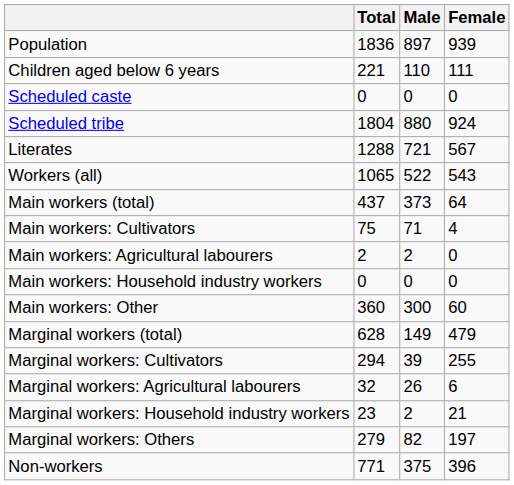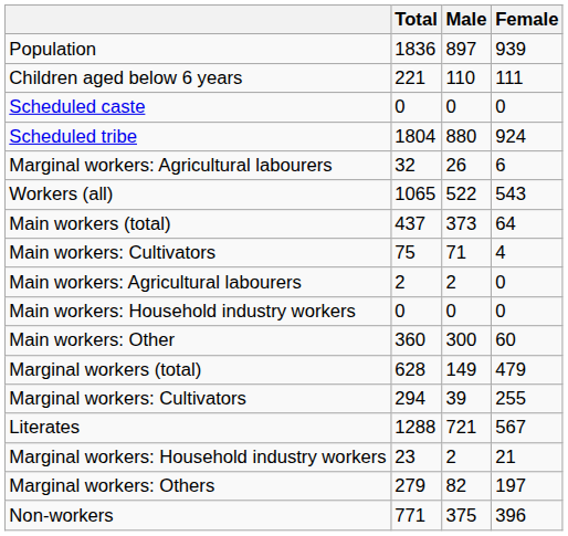rows swapped: Literates <-> Marginal workers: Agricultural labourers
